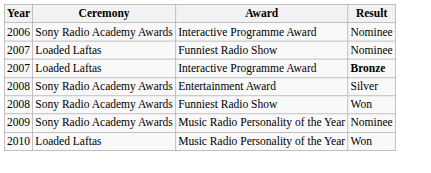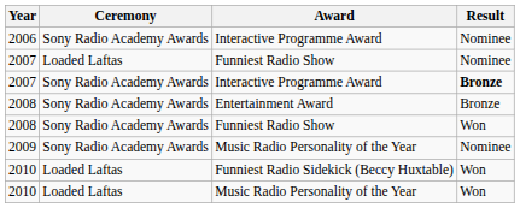2007 / Interactive Programme Award | Ceremony: Loaded Laftas -> Sony Radio Academy Awards
2008 / Entertainment Award | Result: Silver -> Bronze
+ row: 2010 | Loaded Laftas | Funniest Radio Sidekick (Beccy Huxtable) | Won
